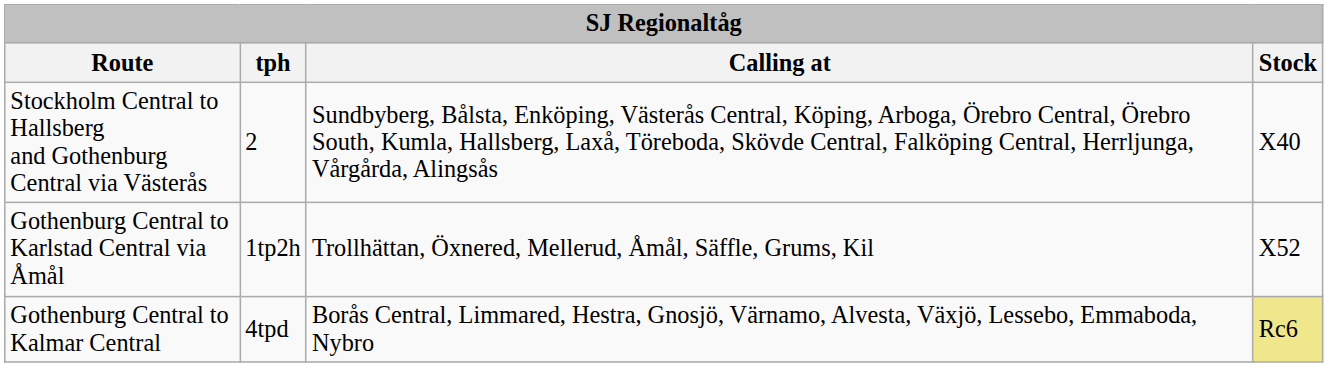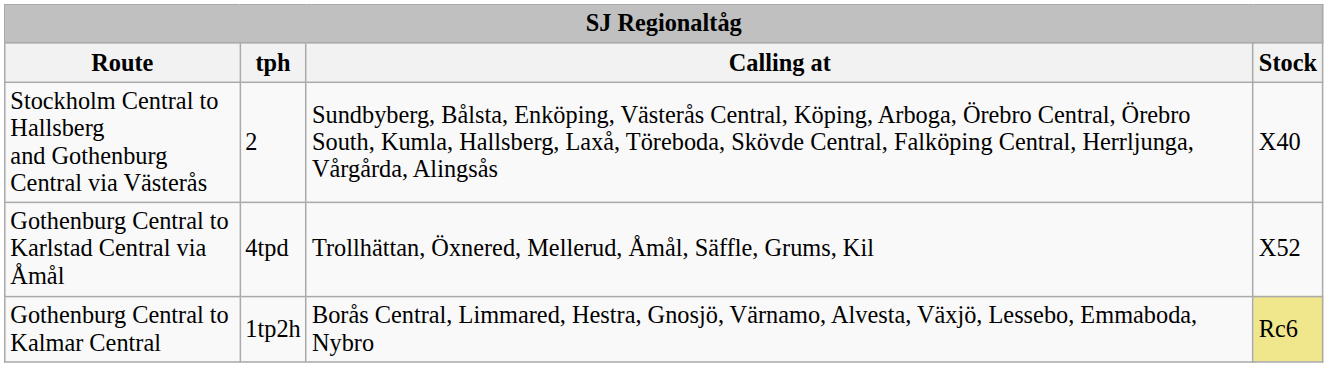Gothenburg Central to Karlstad Central via Åmål | tph: 1tp2h -> 4tpd
Gothenburg Central to Kalmar Central | tph: 4tpd -> 1tp2h
